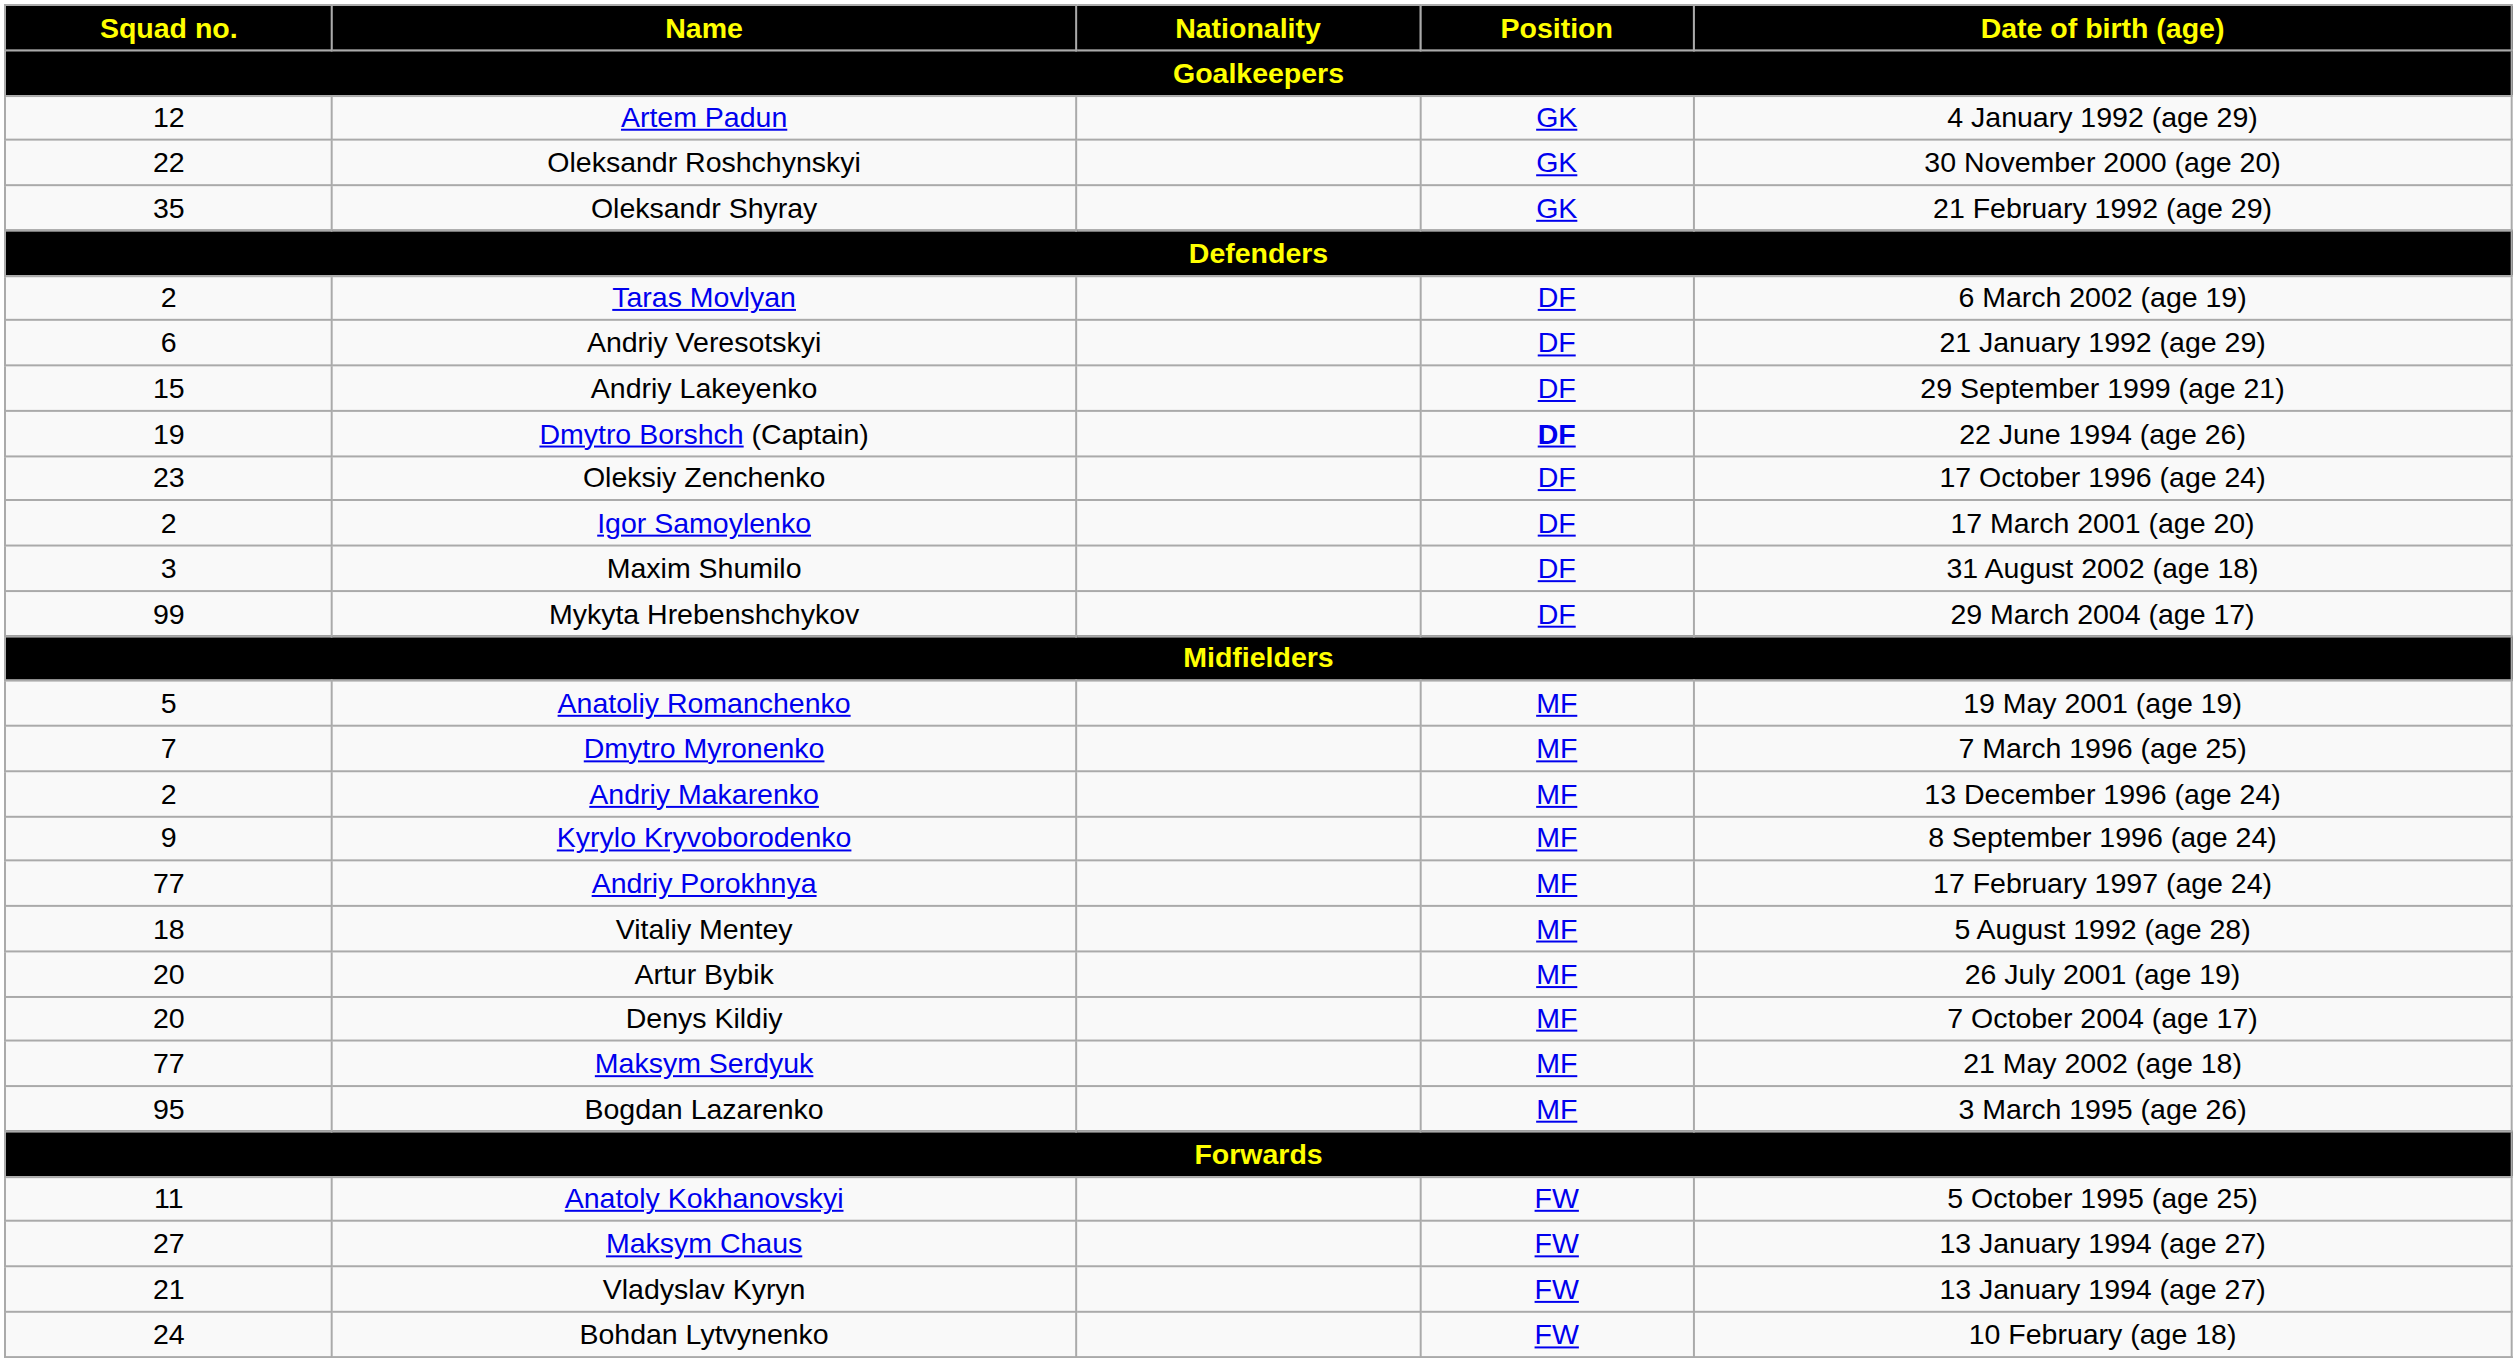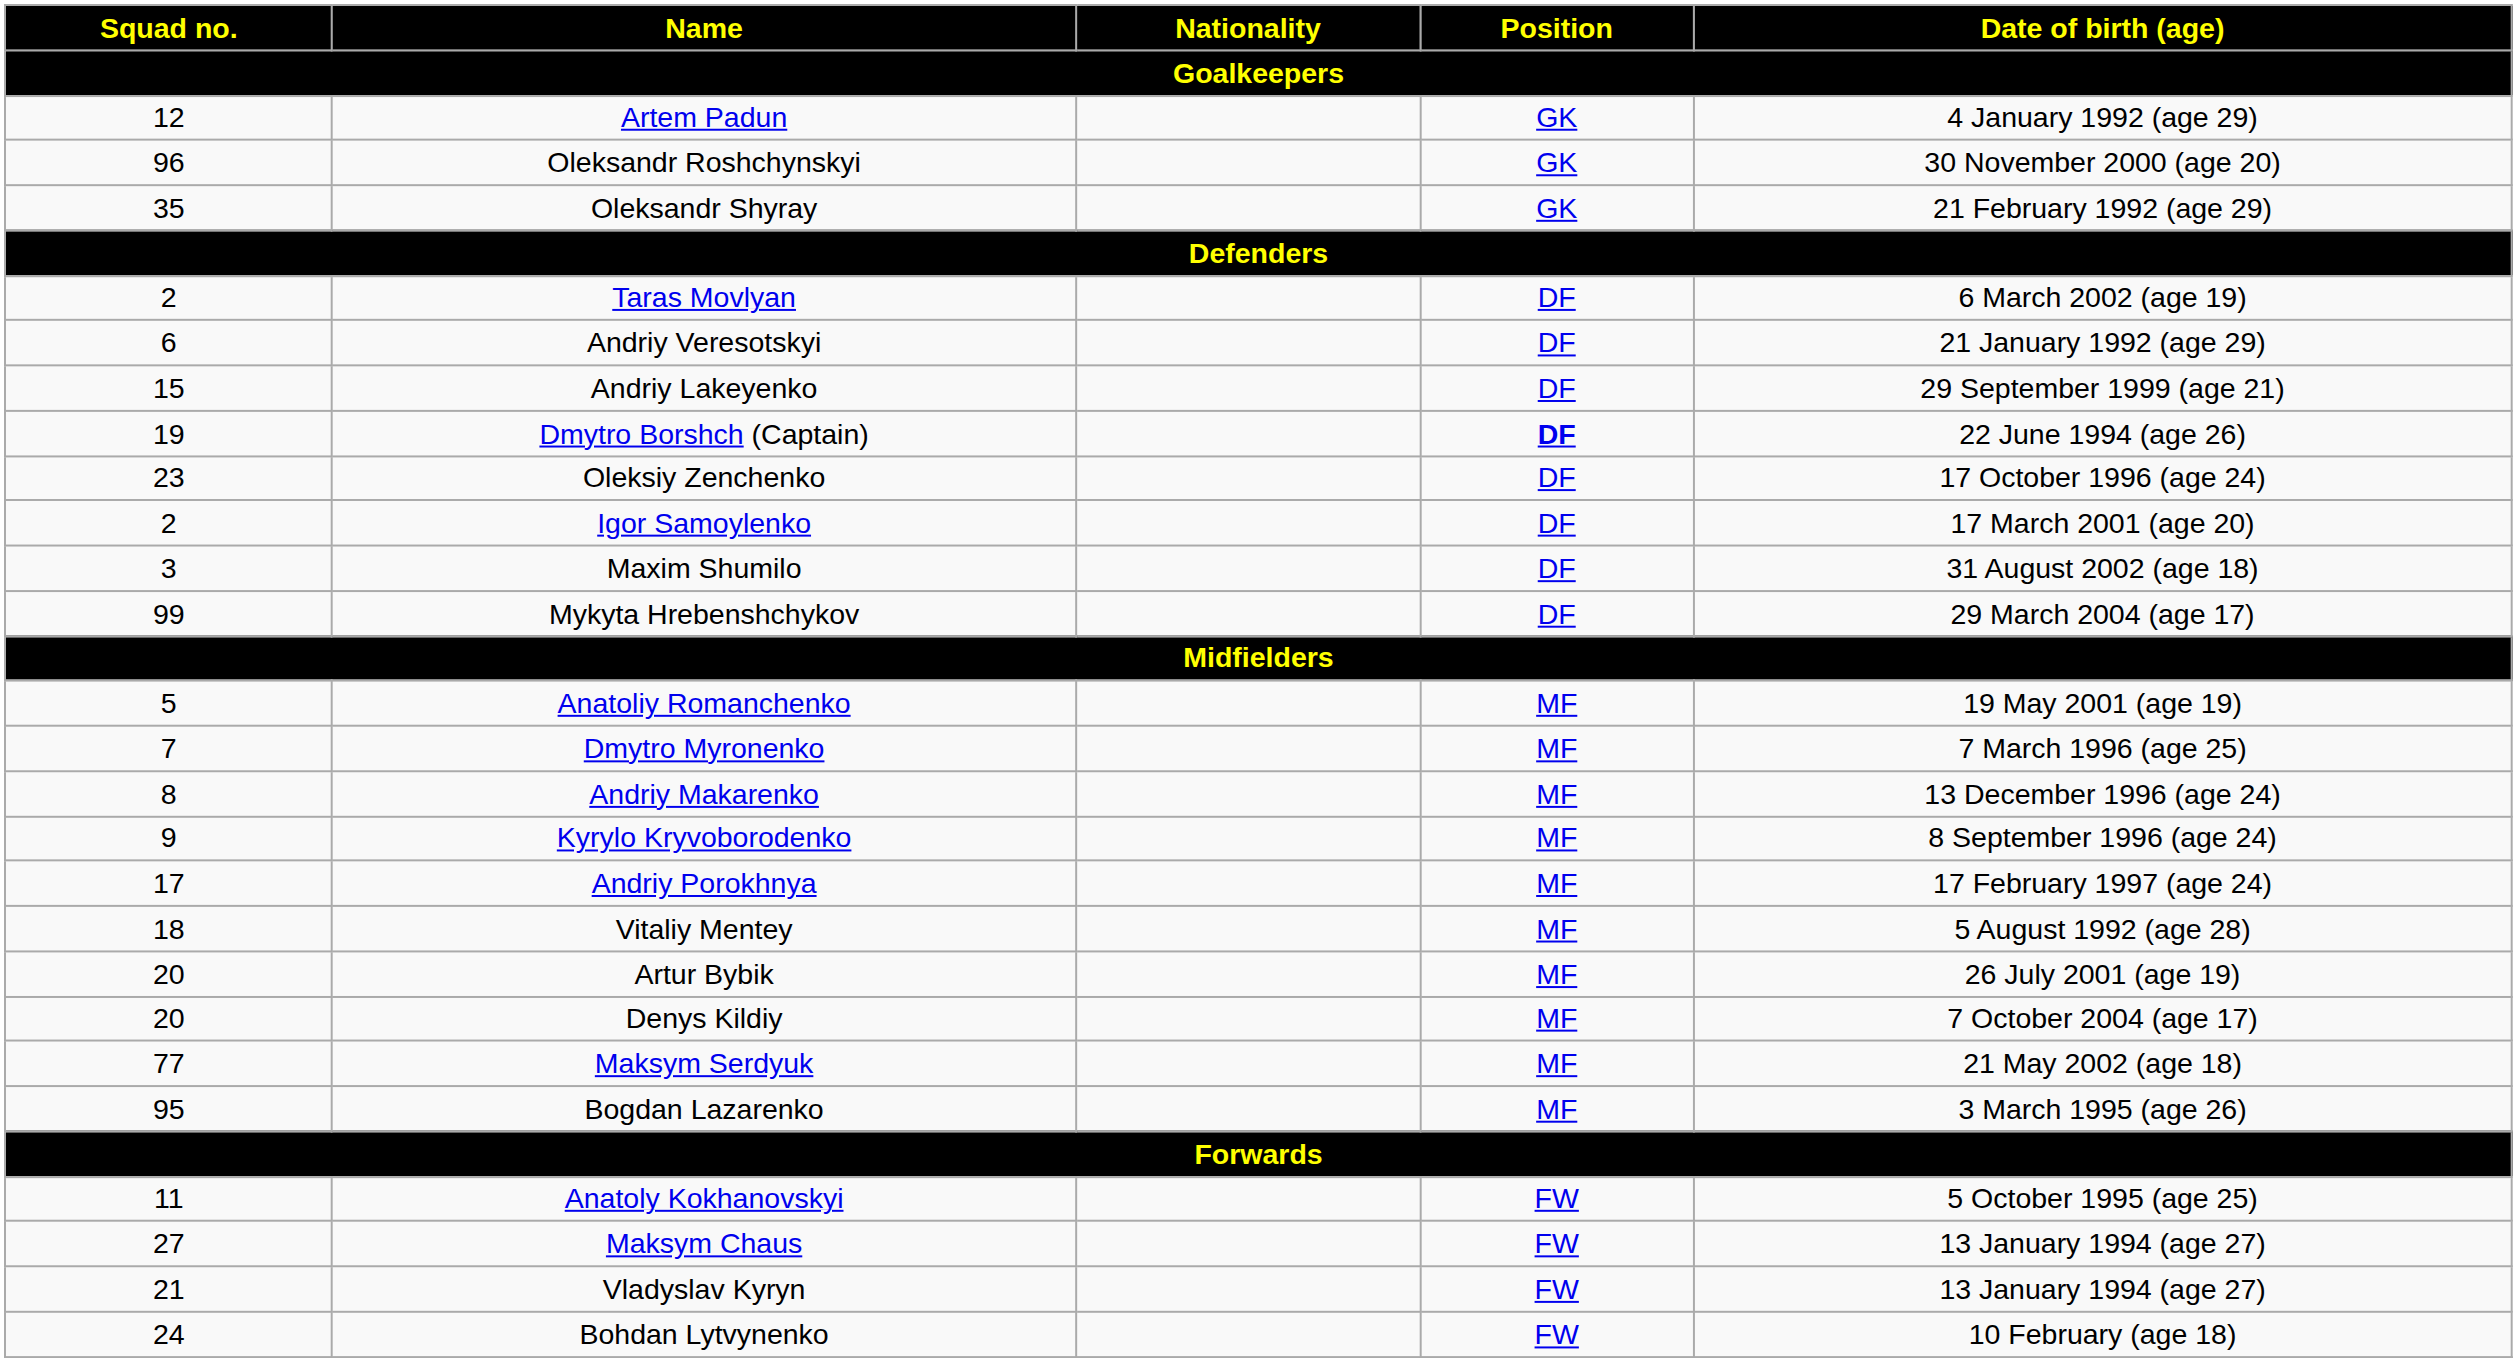Oleksandr Roshchynskyi | Squad no.: 22 -> 96
Andriy Makarenko | Squad no.: 2 -> 8
Andriy Porokhnya | Squad no.: 77 -> 17
